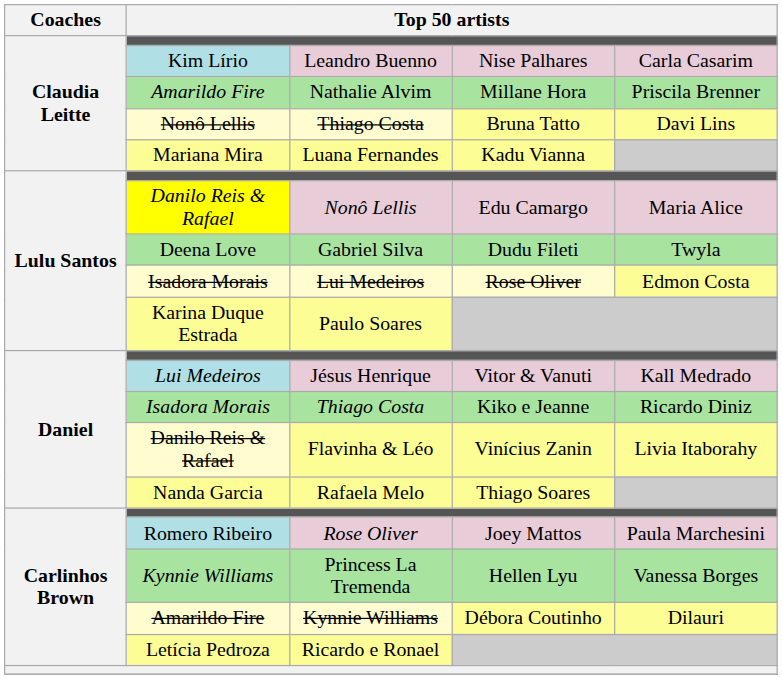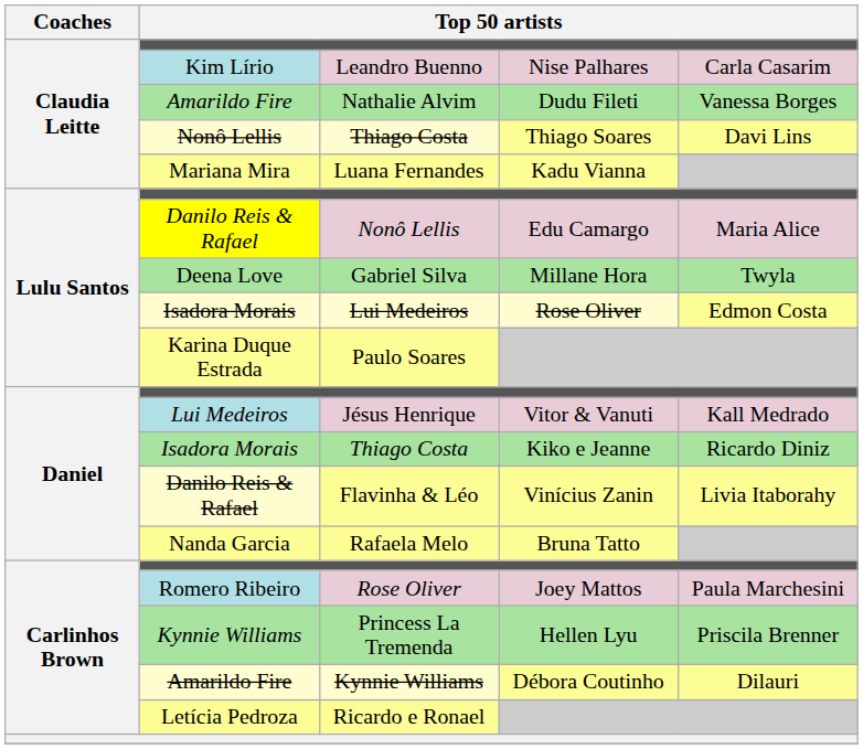Nathalie Alvim | column 4: Millane Hora -> Dudu Fileti
Nathalie Alvim | column 5: Priscila Brenner -> Vanessa Borges
Claudia Leitte / Thiago Costa | column 4: Bruna Tatto -> Thiago Soares
Gabriel Silva | column 4: Dudu Fileti -> Millane Hora
Rafaela Melo | column 4: Thiago Soares -> Bruna Tatto
Princess La Tremenda | column 5: Vanessa Borges -> Priscila Brenner
